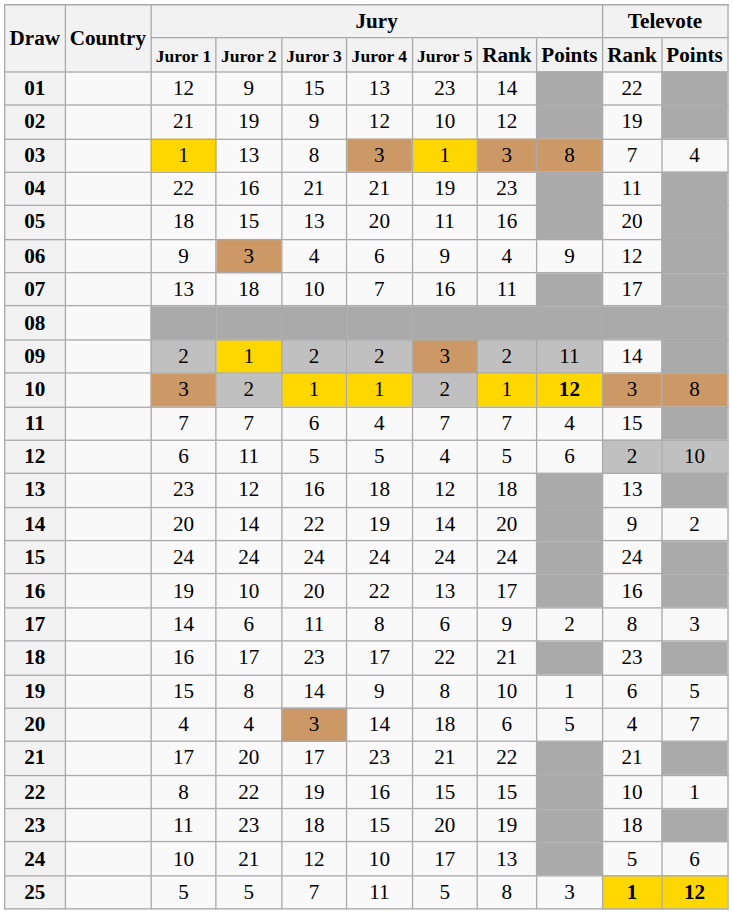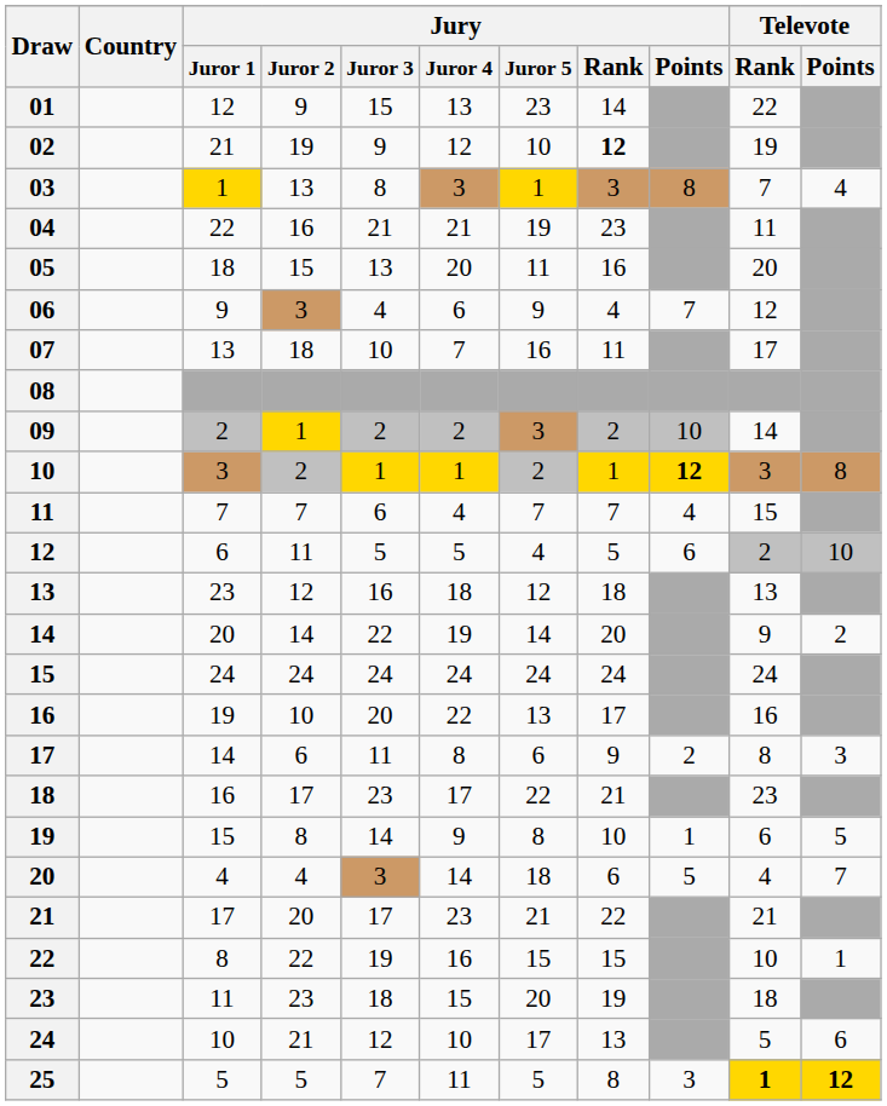02 | Jury / Rank: normal -> bold
06 | Jury / Points: 9 -> 7
09 | Jury / Points: 11 -> 10
